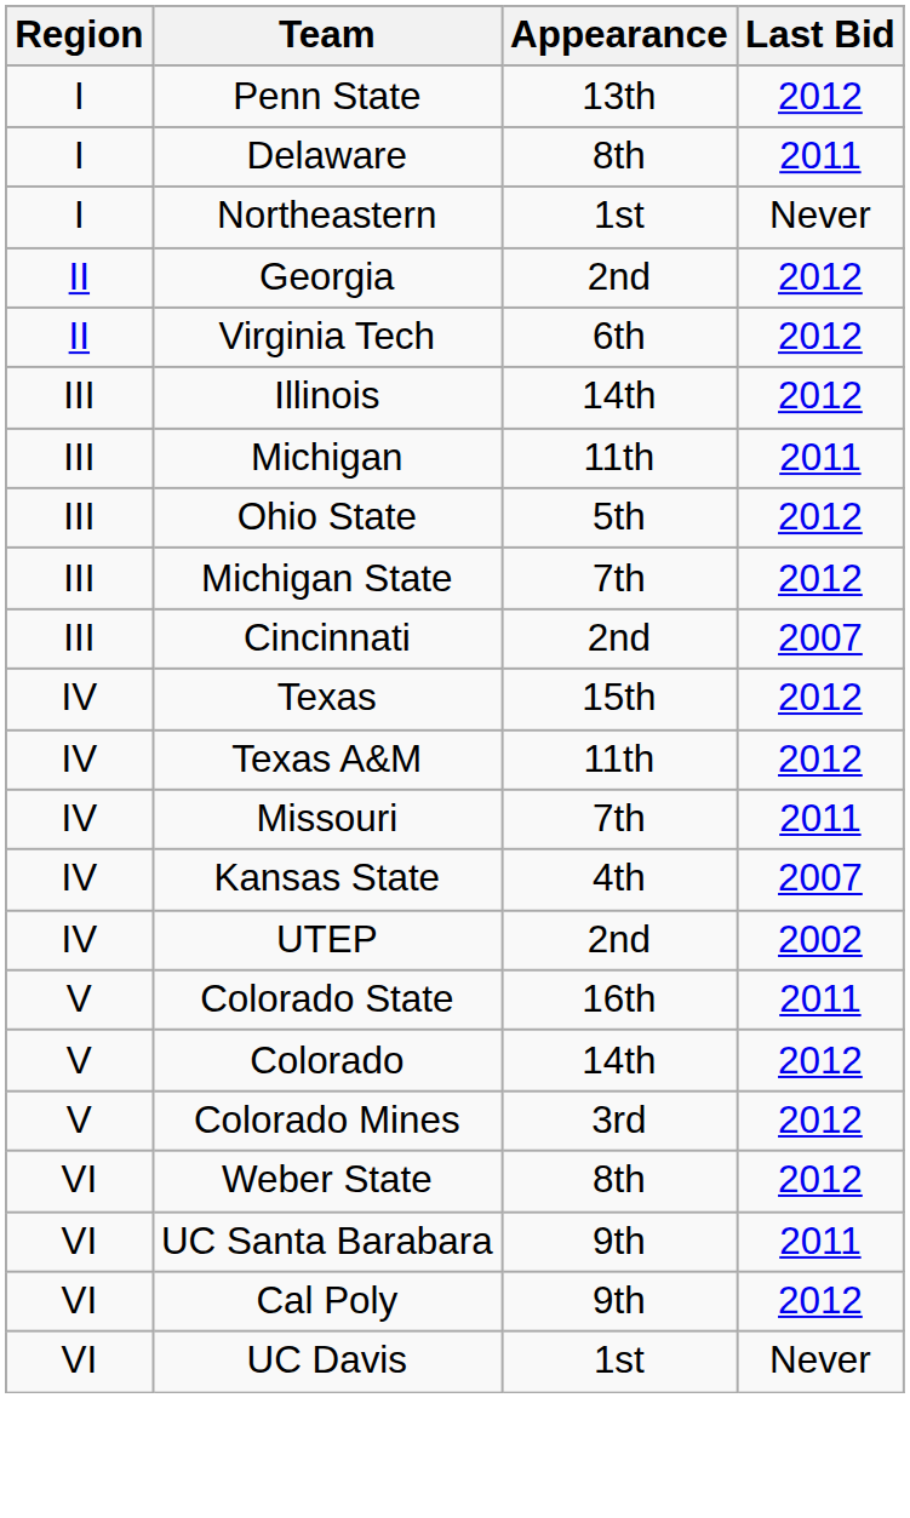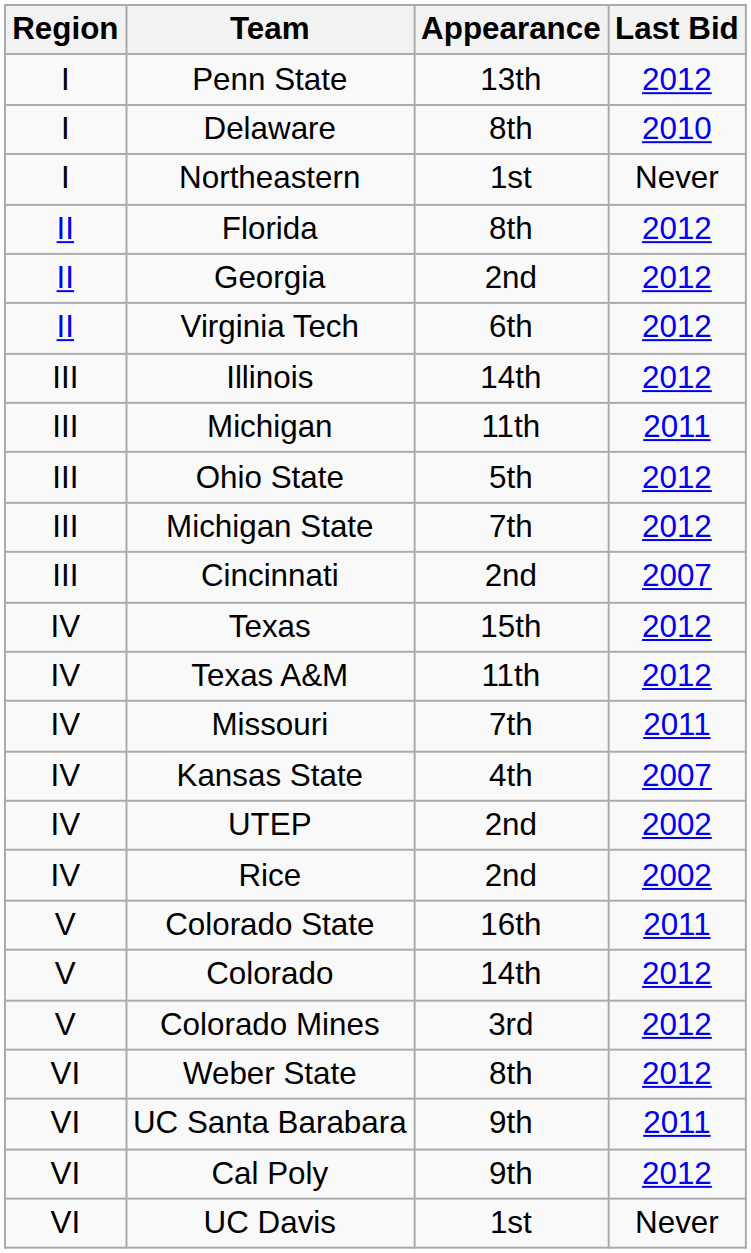Delaware | Last Bid: 2011 -> 2010
+ row: II | Florida | 8th | 2012
+ row: IV | Rice | 2nd | 2002
